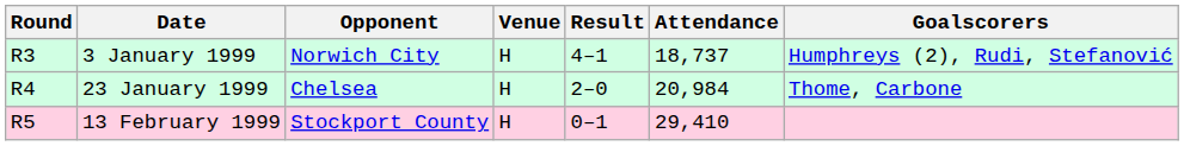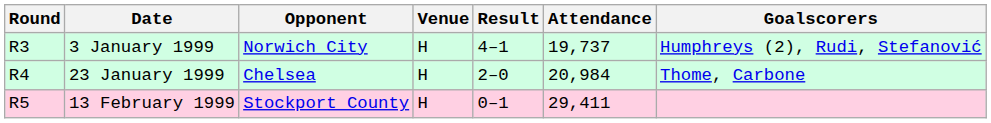3 January 1999 | Attendance: 18,737 -> 19,737
13 February 1999 | Attendance: 29,410 -> 29,411
